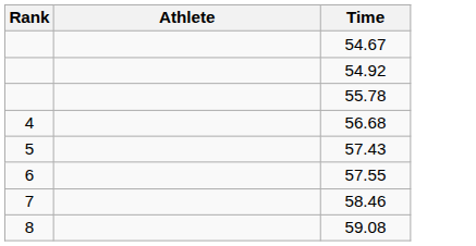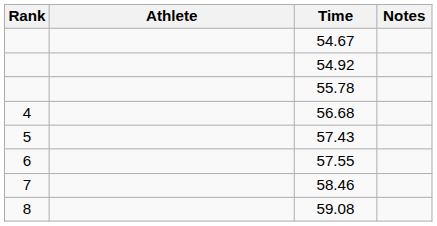+ column: Notes
